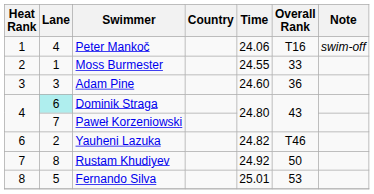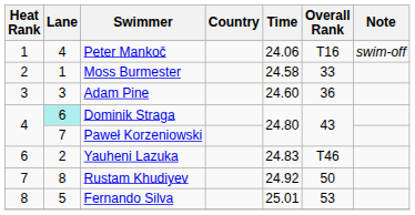Moss Burmester | Time: 24.55 -> 24.58
Yauheni Lazuka | Time: 24.82 -> 24.83
